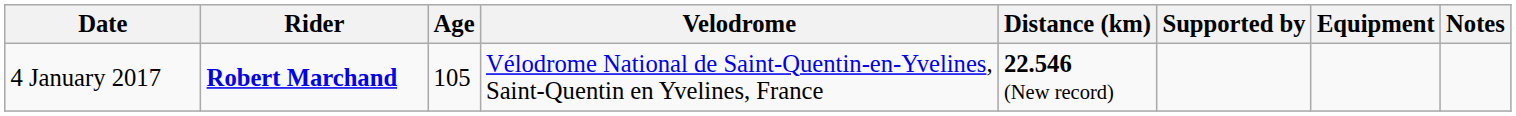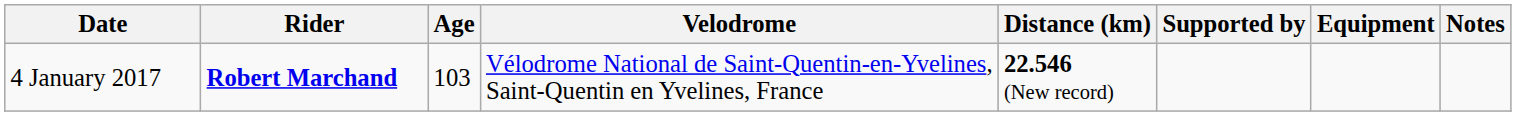4 January 2017 | Age: 105 -> 103
